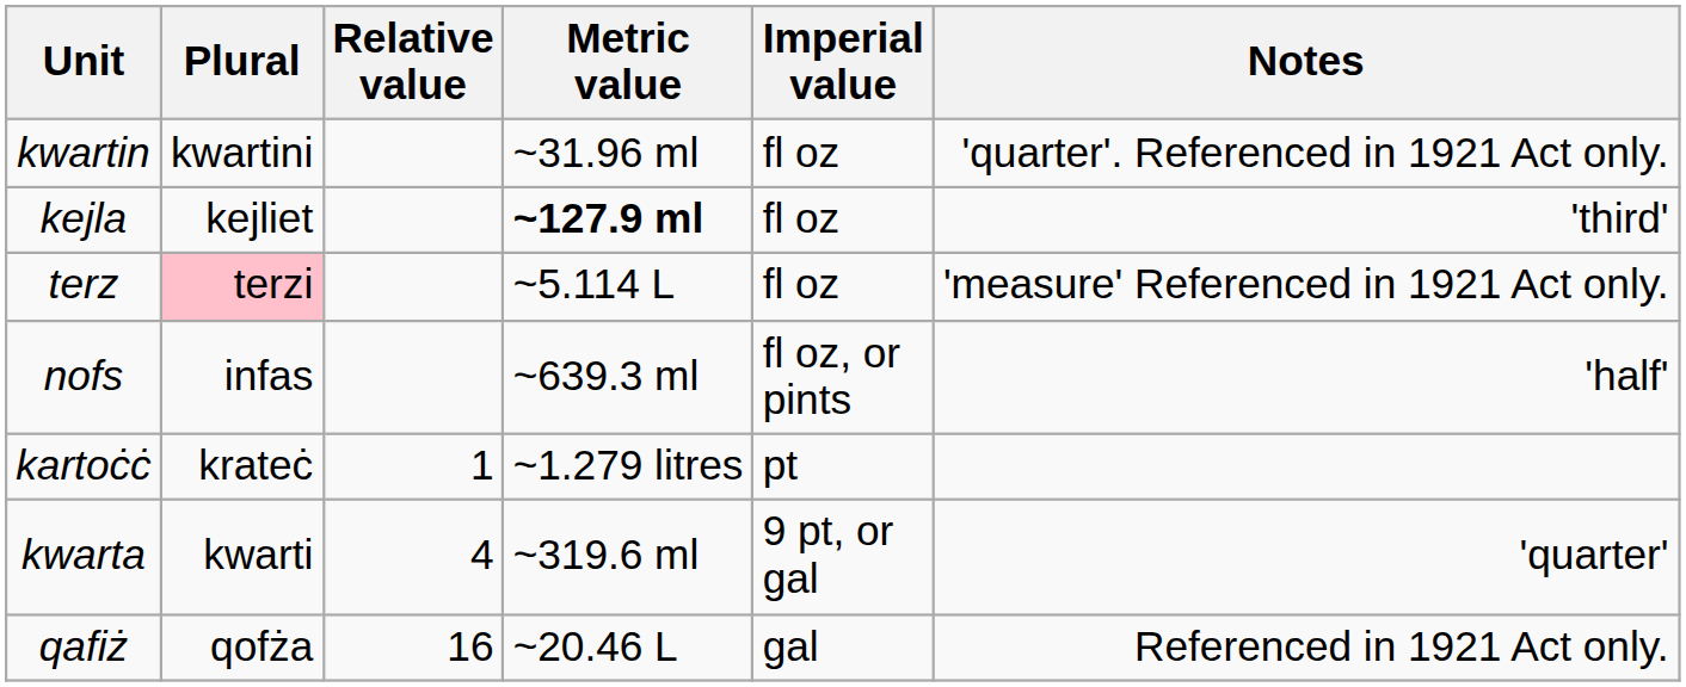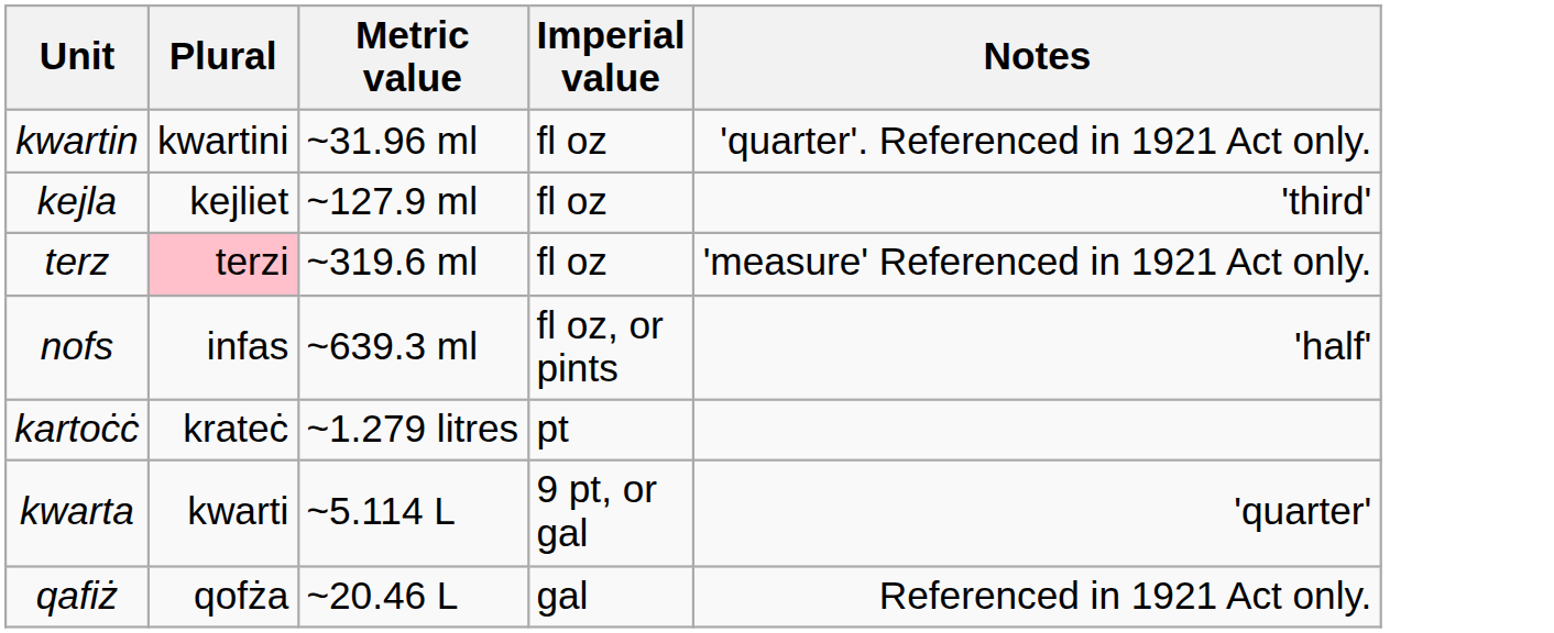- column: Relative value | 1 | 4 | 16
kejla | Metric value: bold -> normal
terz | Metric value: ~5.114 L -> ~319.6 ml
kwarta | Metric value: ~319.6 ml -> ~5.114 L
